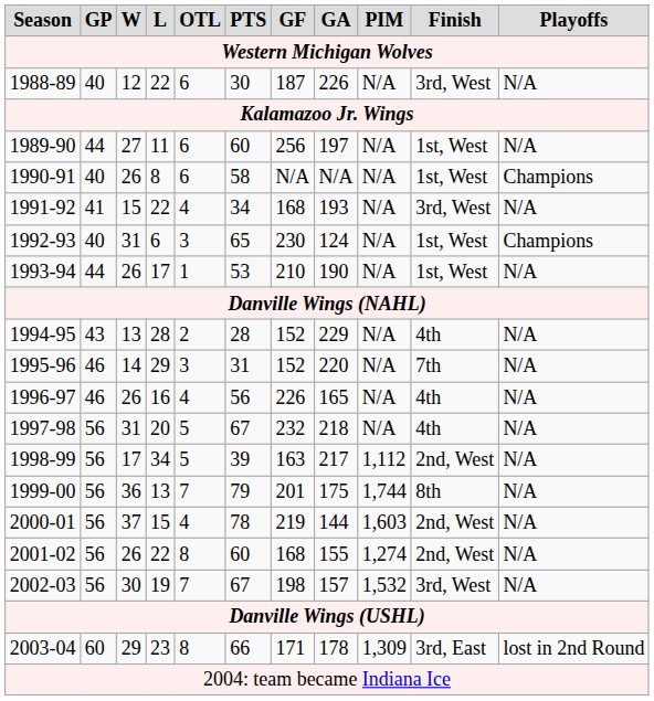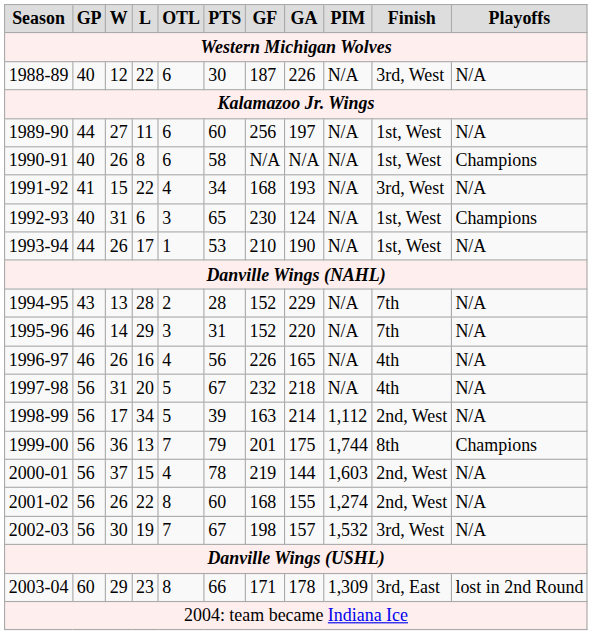1994-95 | column 10: 4th -> 7th
1998-99 | column 8: 217 -> 214
1999-00 | column 11: N/A -> Champions
